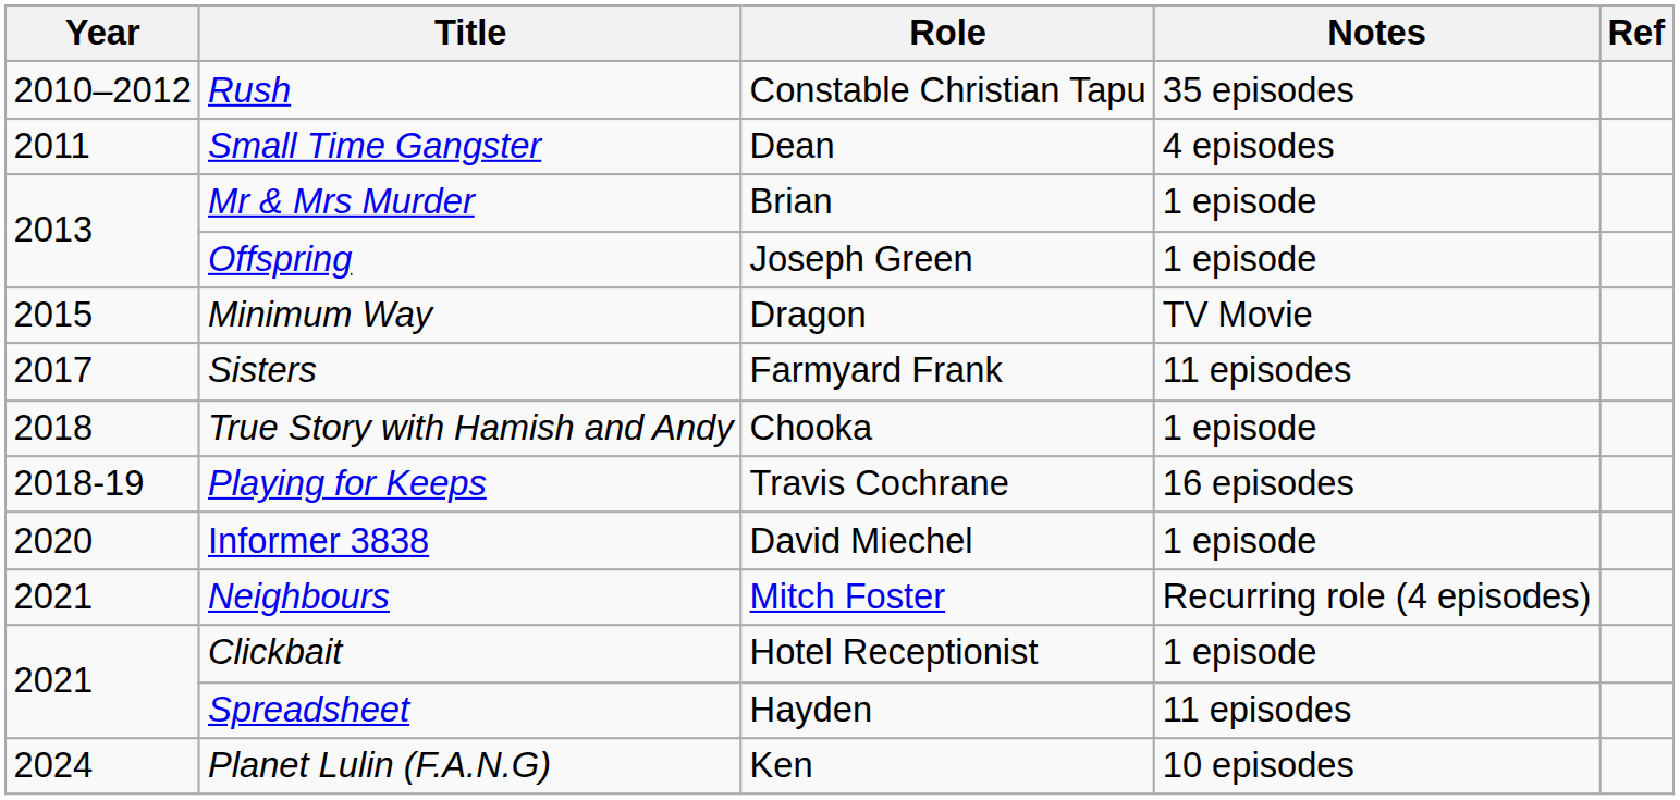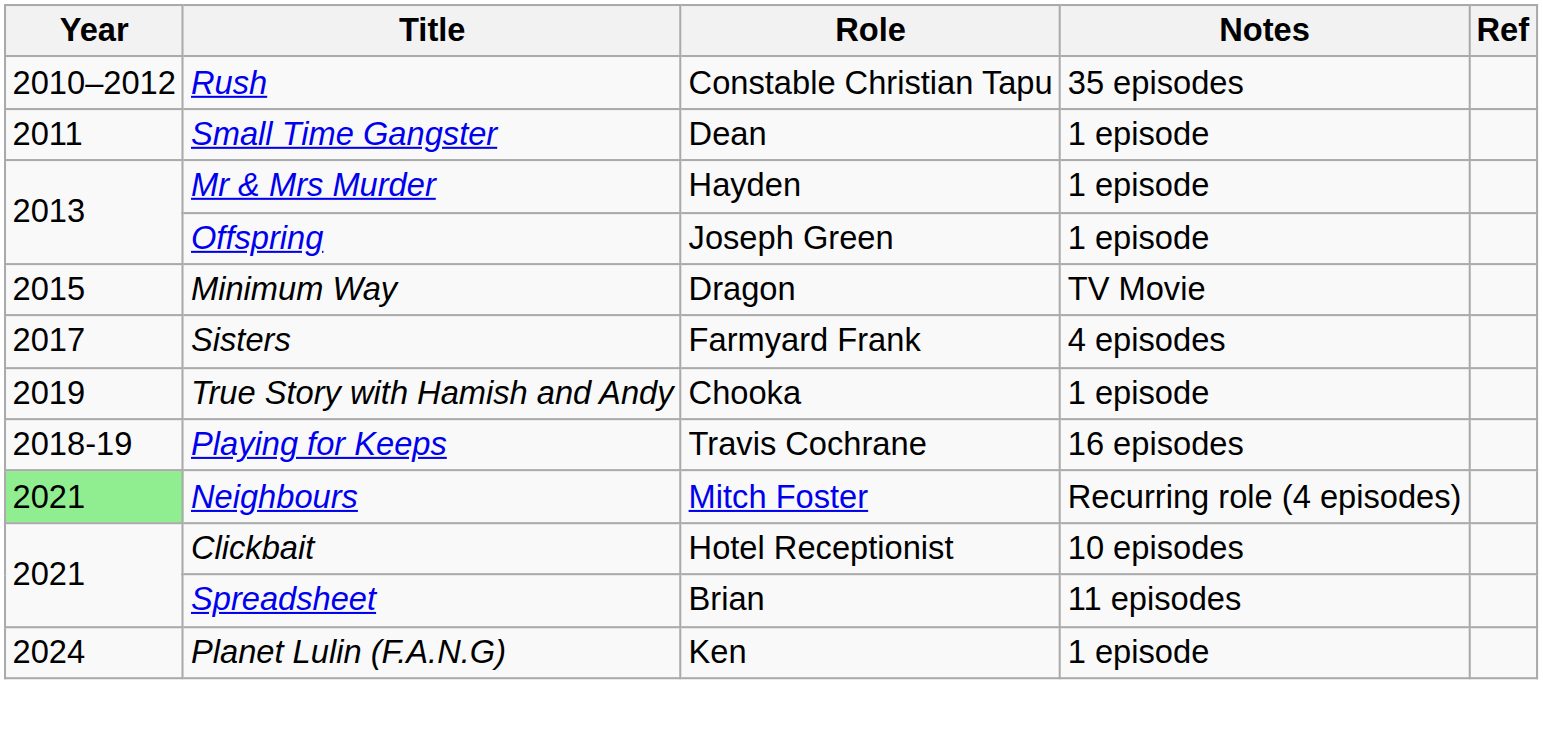Small Time Gangster | Notes: 4 episodes -> 1 episode
Mr & Mrs Murder | Role: Brian -> Hayden
Sisters | Notes: 11 episodes -> 4 episodes
True Story with Hamish and Andy | Year: 2018 -> 2019
- row: 2020 | Informer 3838 | David Miechel | 1 episode
Neighbours | Year: no background -> lightgreen background
Clickbait | Notes: 1 episode -> 10 episodes
Spreadsheet | Role: Hayden -> Brian
Planet Lulin (F.A.N.G) | Notes: 10 episodes -> 1 episode
